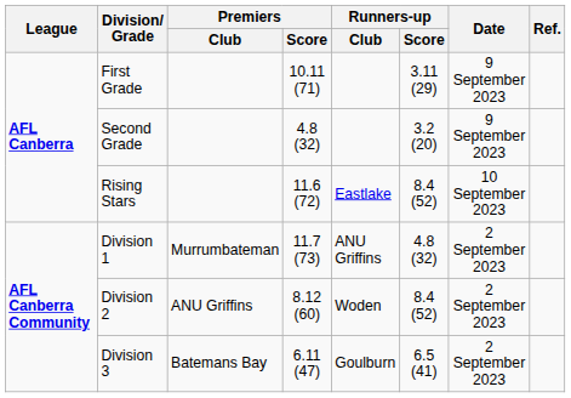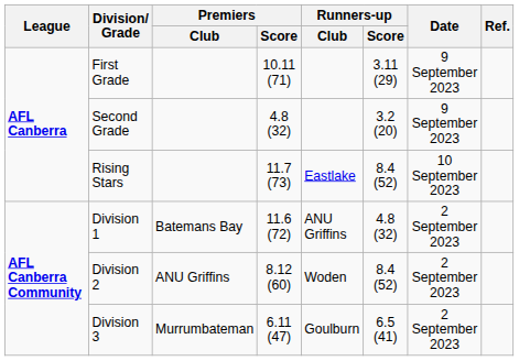Rising Stars | Premiers / Score: 11.6 (72) -> 11.7 (73)
Division 1 | Premiers / Club: Murrumbateman -> Batemans Bay
Division 1 | Premiers / Score: 11.7 (73) -> 11.6 (72)
Division 3 | Premiers / Club: Batemans Bay -> Murrumbateman
